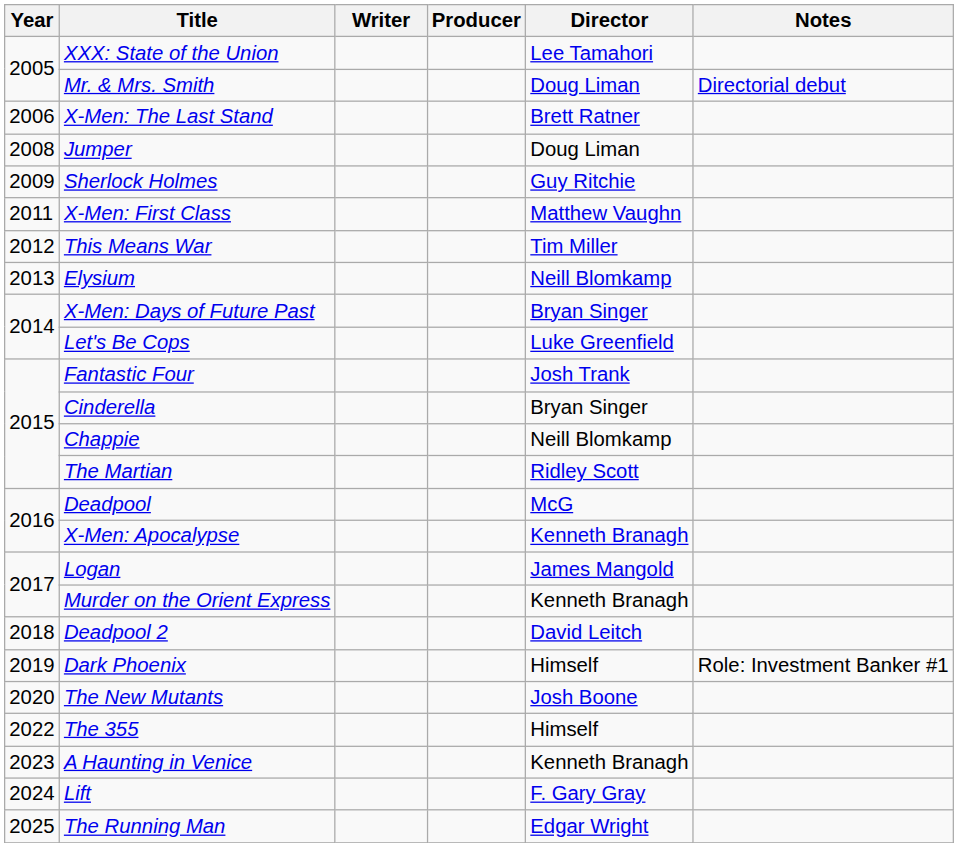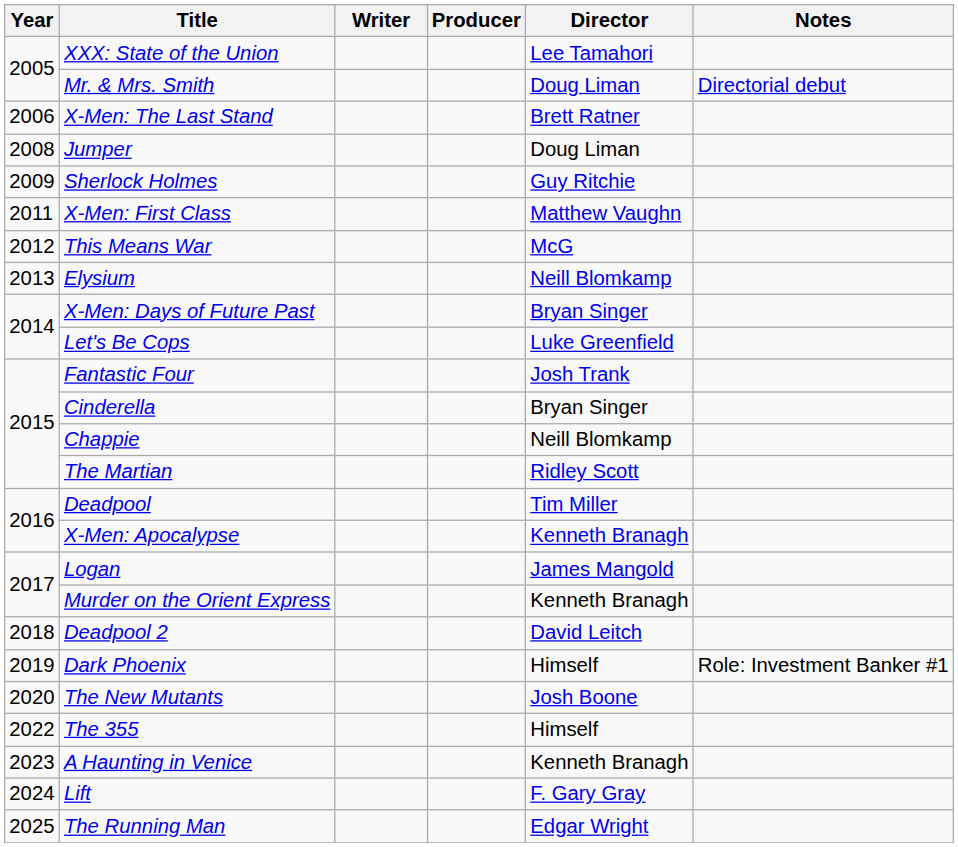This Means War | Director: Tim Miller -> McG
Deadpool | Director: McG -> Tim Miller
